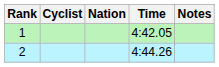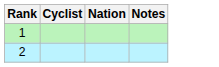- column: Time | 4:42.05 | 4:44.26
